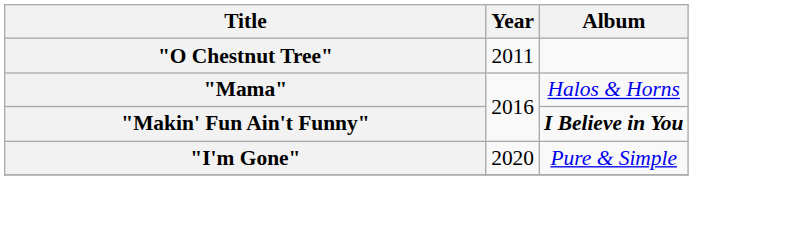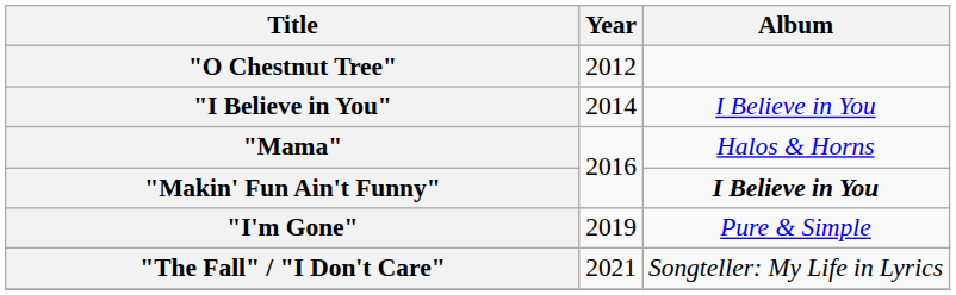"O Chestnut Tree" | Year: 2011 -> 2012
+ row: "I Believe in You" | 2014 | I Believe in You
"I'm Gone" | Year: 2020 -> 2019
+ row: "The Fall" / "I Don't Care" | 2021 | Songteller: My Life in Lyrics
